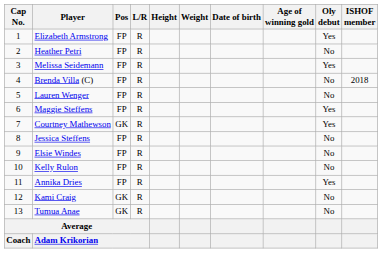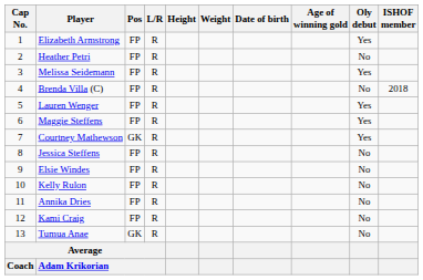Lauren Wenger | Oly debut: No -> Yes
Annika Dries | Oly debut: Yes -> No
Kami Craig | Pos: GK -> FP
